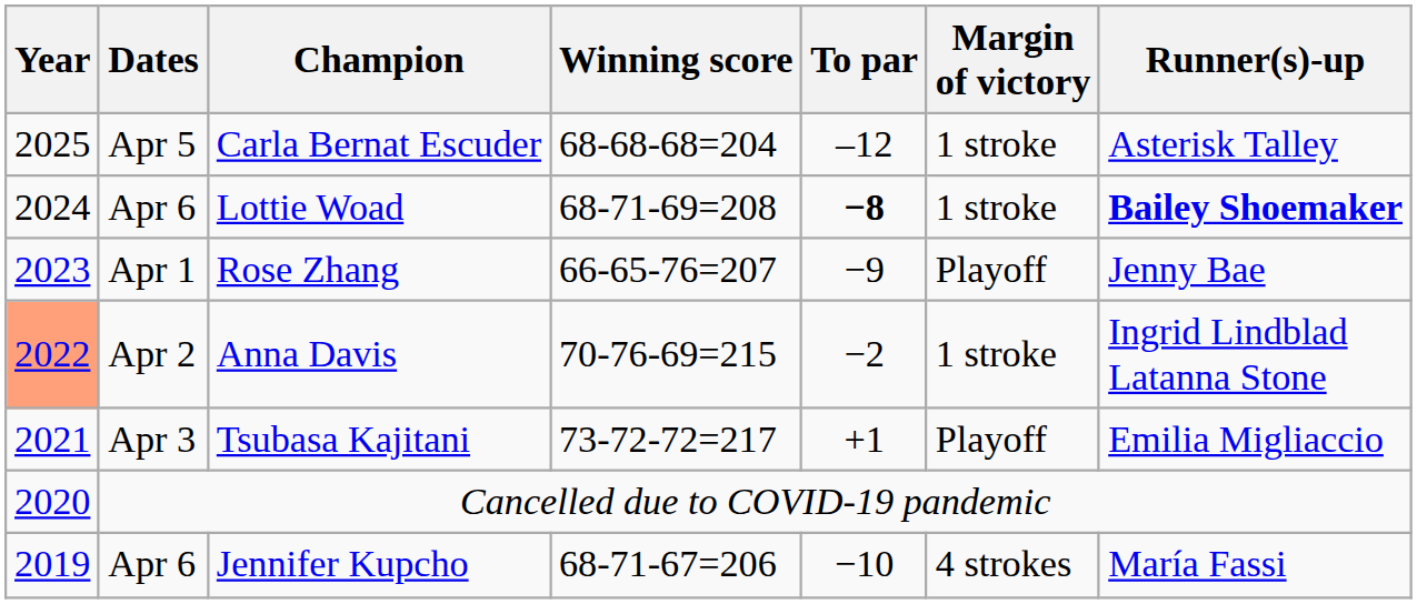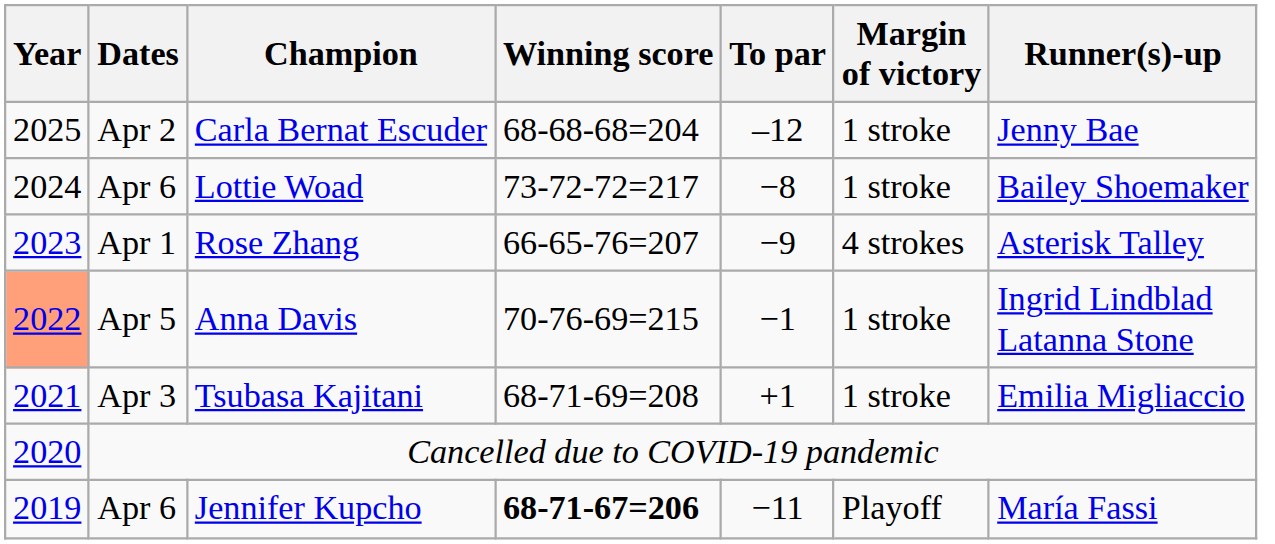Carla Bernat Escuder | Dates: Apr 5 -> Apr 2
Carla Bernat Escuder | Runner(s)-up: Asterisk Talley -> Jenny Bae
Lottie Woad | Winning score: 68-71-69=208 -> 73-72-72=217
Lottie Woad | To par: bold -> normal
Lottie Woad | Runner(s)-up: bold -> normal
Rose Zhang | Margin of victory: Playoff -> 4 strokes
Rose Zhang | Runner(s)-up: Jenny Bae -> Asterisk Talley
Anna Davis | Dates: Apr 2 -> Apr 5
Anna Davis | To par: −2 -> −1
Tsubasa Kajitani | Winning score: 73-72-72=217 -> 68-71-69=208
Tsubasa Kajitani | Margin of victory: Playoff -> 1 stroke
Jennifer Kupcho | Winning score: normal -> bold
Jennifer Kupcho | To par: −10 -> −11
Jennifer Kupcho | Margin of victory: 4 strokes -> Playoff
